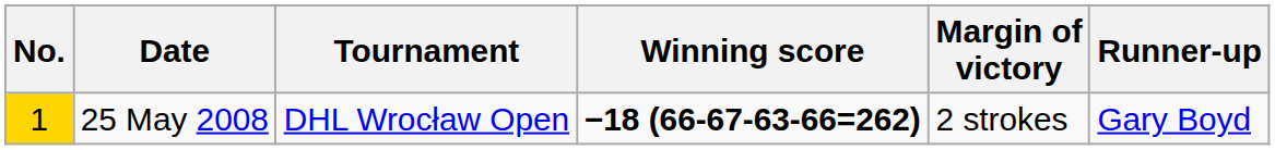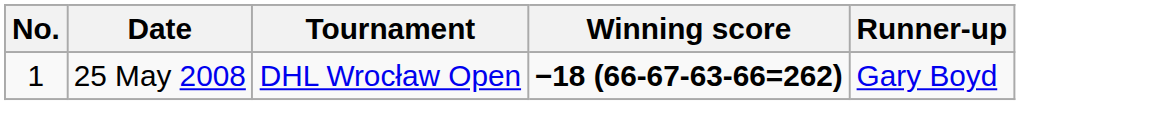- column: Margin of victory | 2 strokes
25 May 2008 | No.: gold background -> no background
